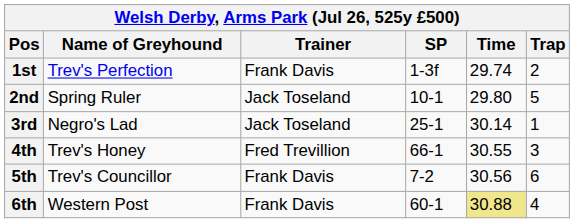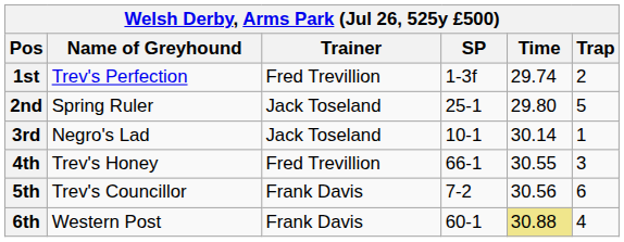1st | Trainer: Frank Davis -> Fred Trevillion
2nd | SP: 10-1 -> 25-1
3rd | SP: 25-1 -> 10-1
